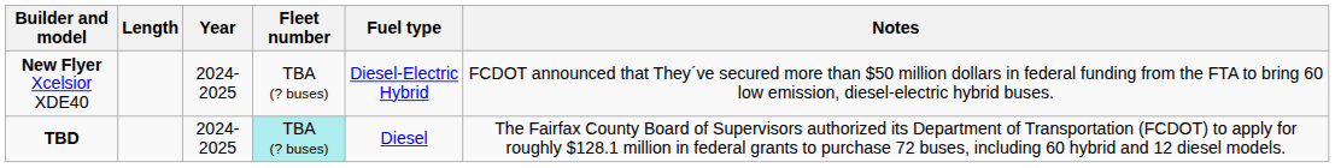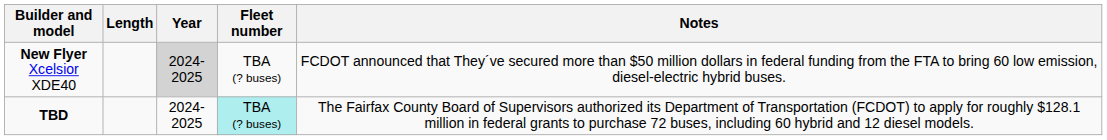- column: Fuel type | Diesel-Electric Hybrid | Diesel
New Flyer Xcelsior XDE40 | Year: no background -> lightgrey background
